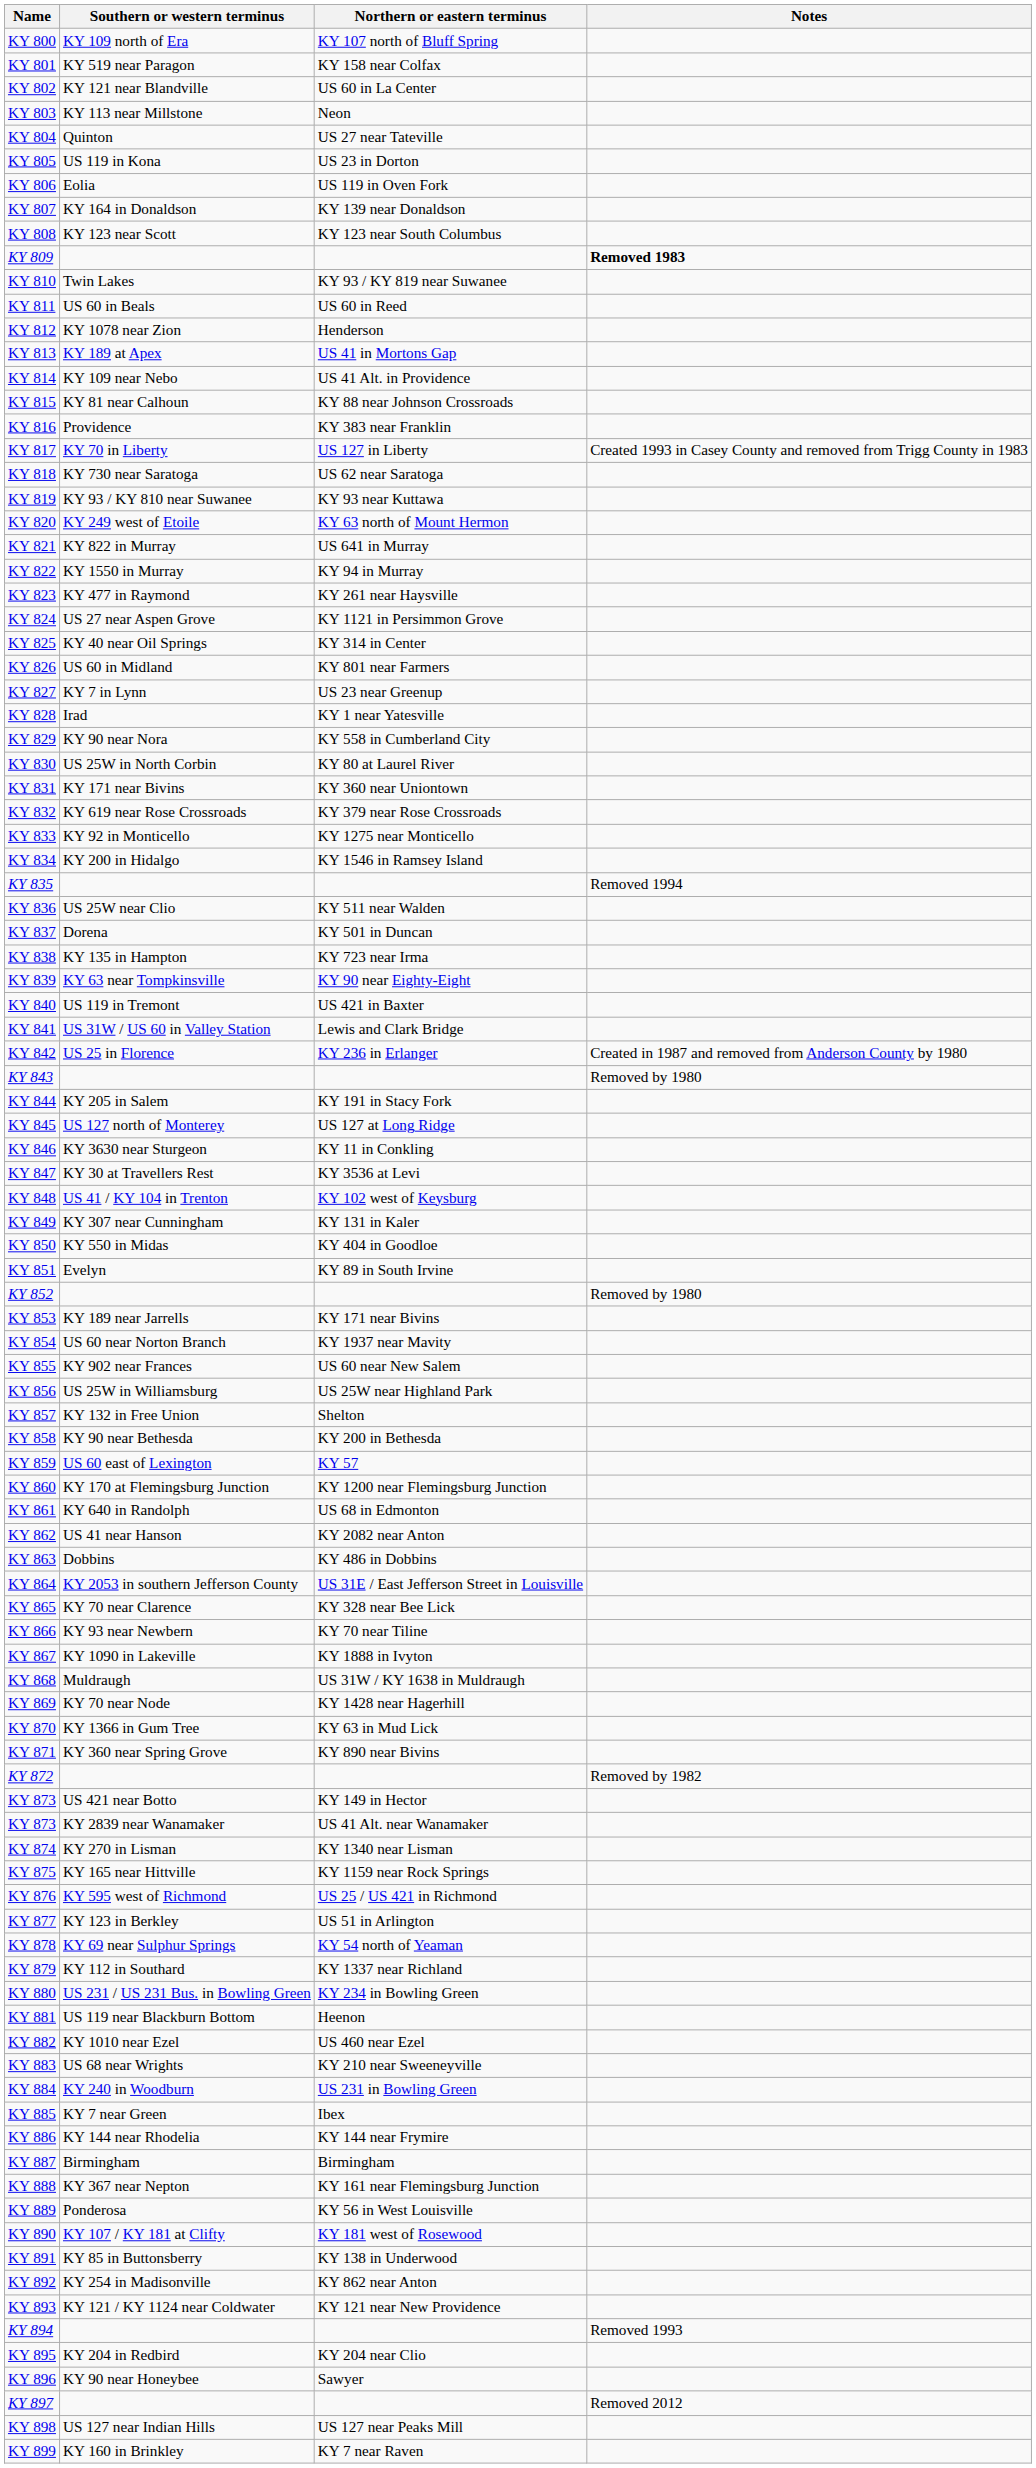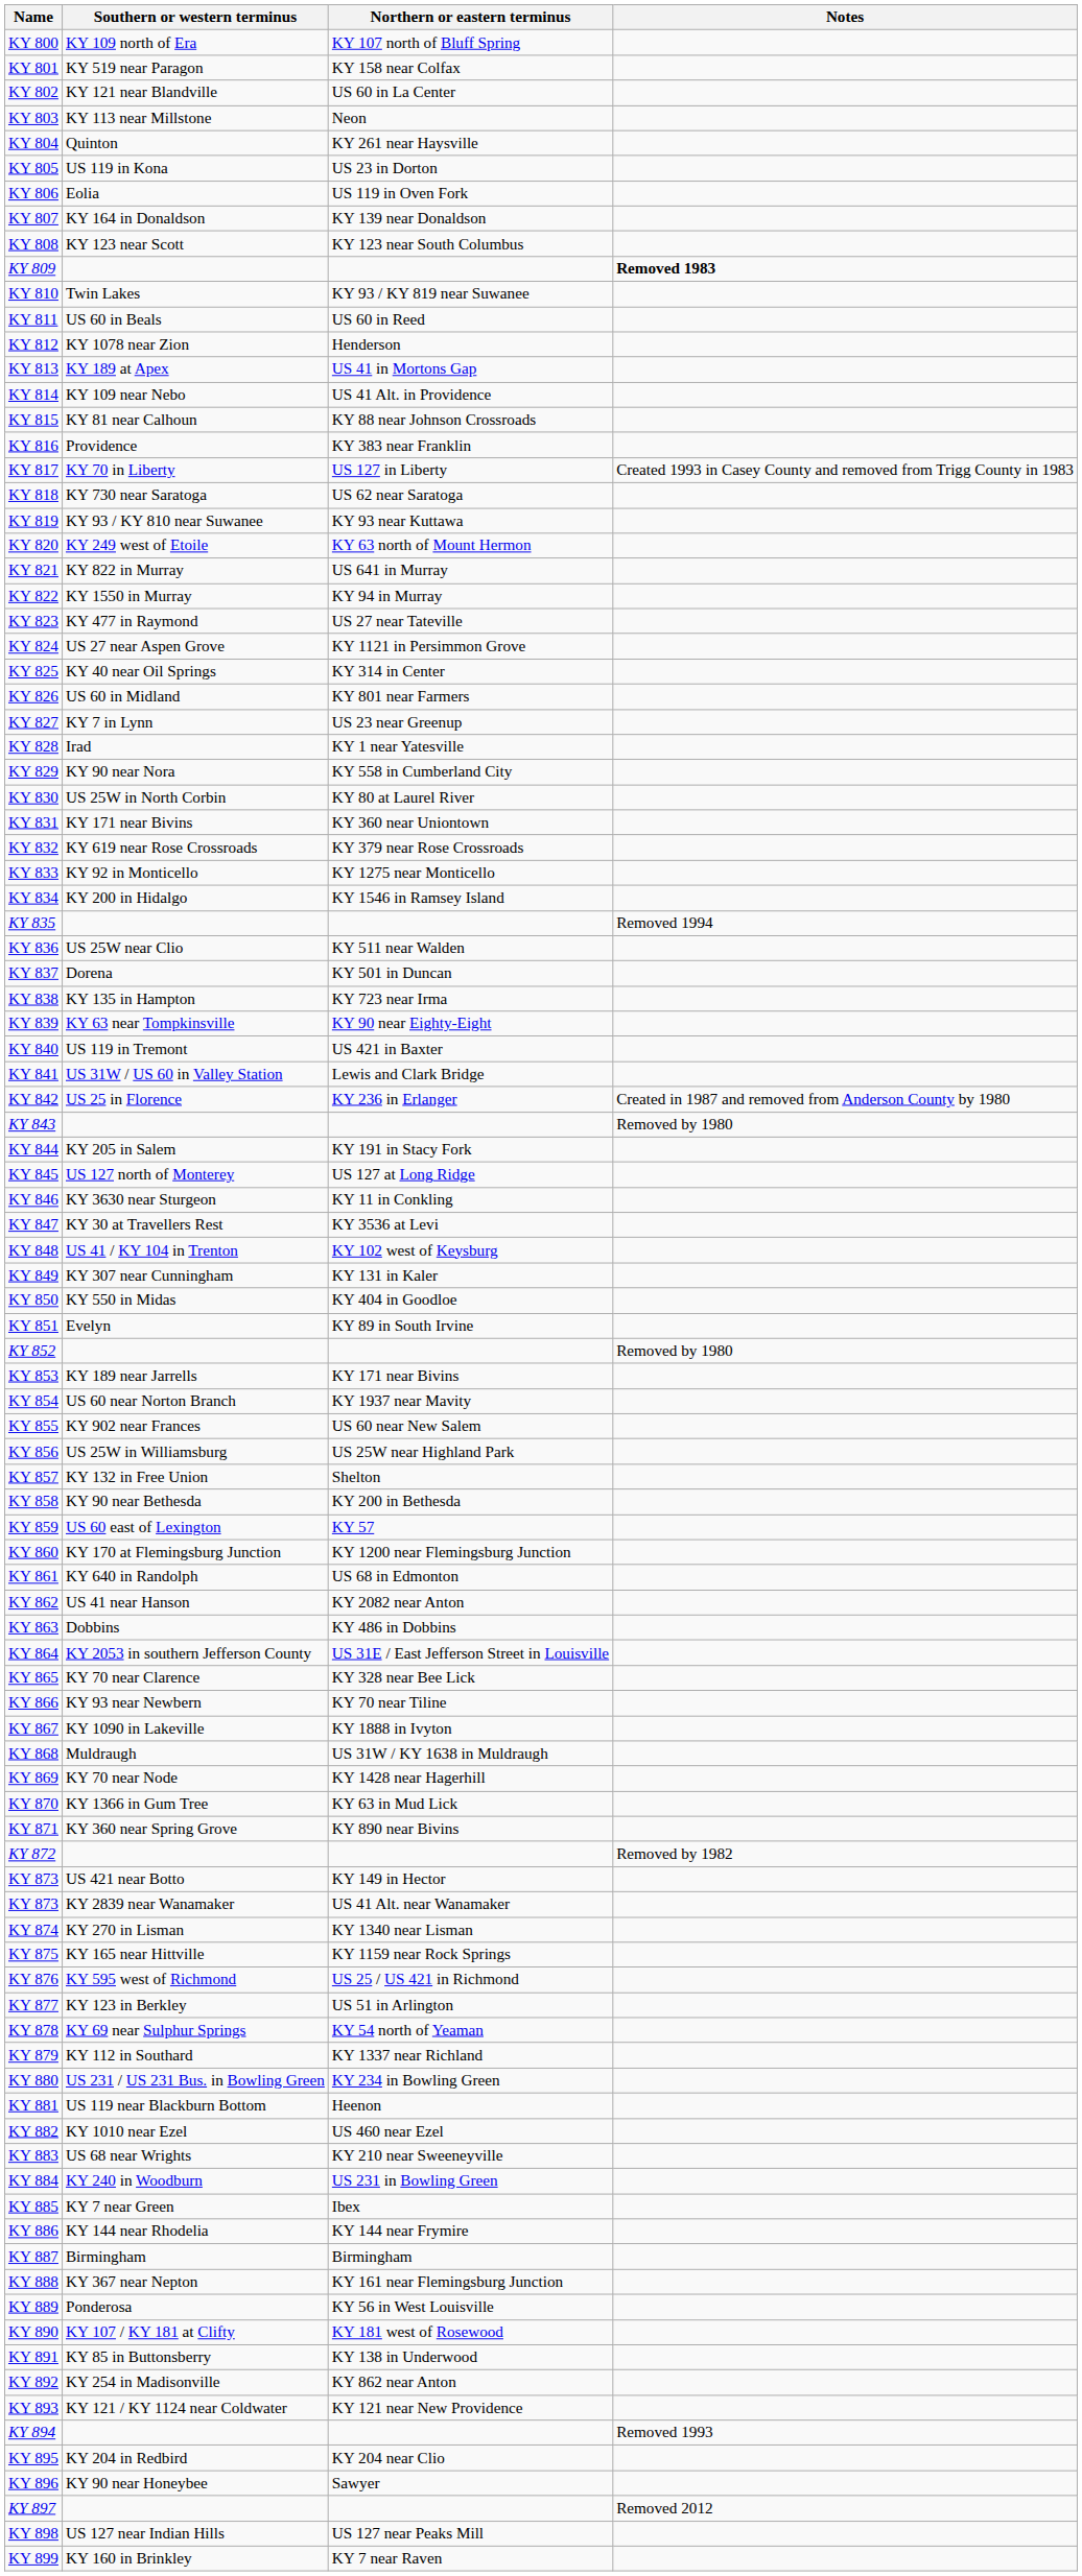KY 804 | Northern or eastern terminus: US 27 near Tateville -> KY 261 near Haysville
KY 823 | Northern or eastern terminus: KY 261 near Haysville -> US 27 near Tateville
